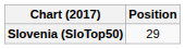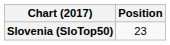Slovenia (SloTop50) | Position: 29 -> 23
